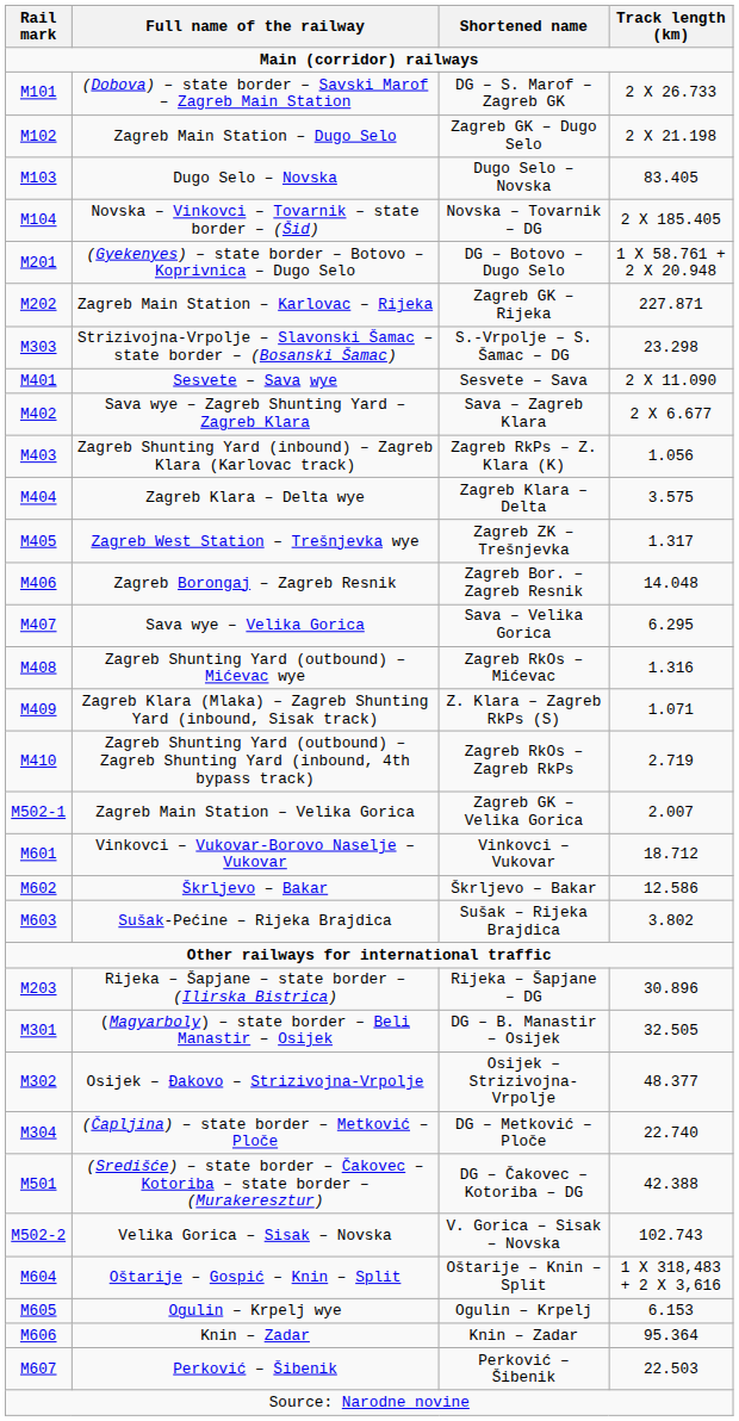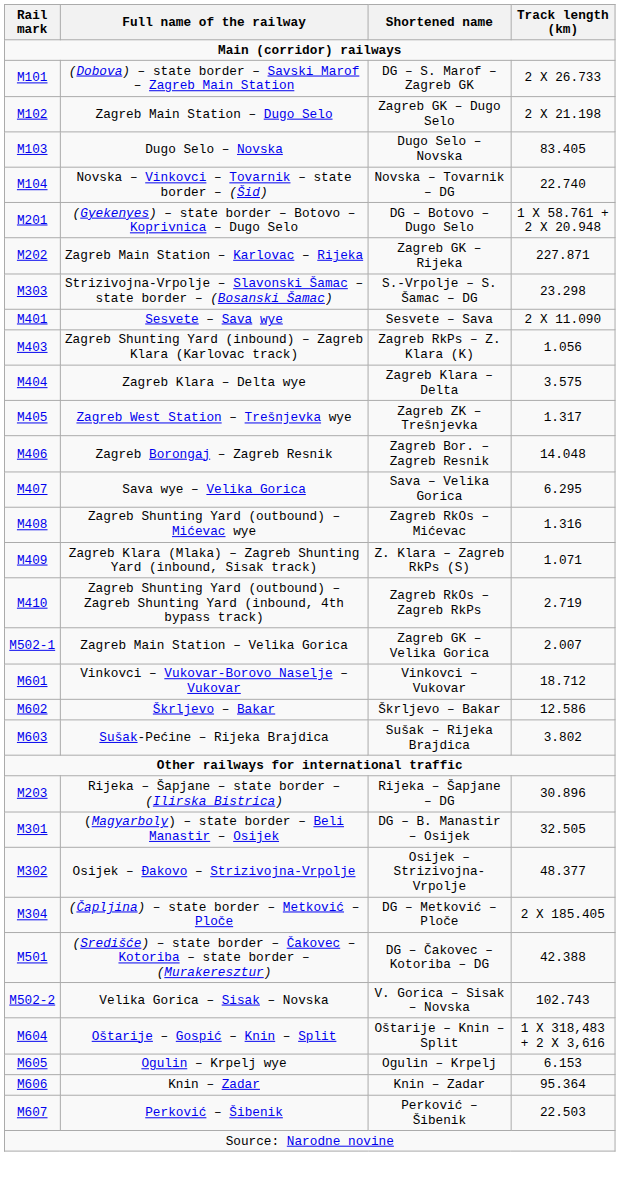Novska – Vinkovci – Tovarnik – state border – (Šid) | Track length (km): 2 X 185.405 -> 22.740
- row: M402 | Sava wye – Zagreb Shunting Yard – Zagreb Klara | Sava – Zagreb Klara | 2 X 6.677
(Čapljina) – state border – Metković – Ploče | Track length (km): 22.740 -> 2 X 185.405
